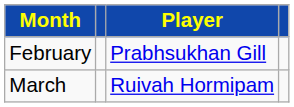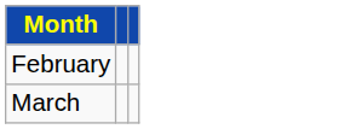- column: Player | Prabhsukhan Gill | Ruivah Hormipam
